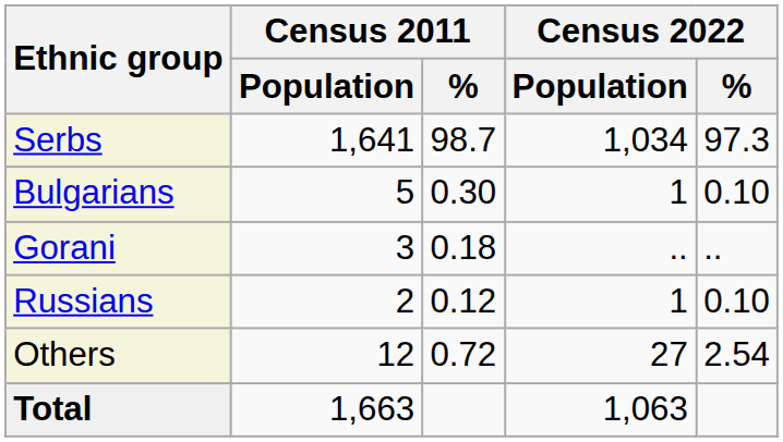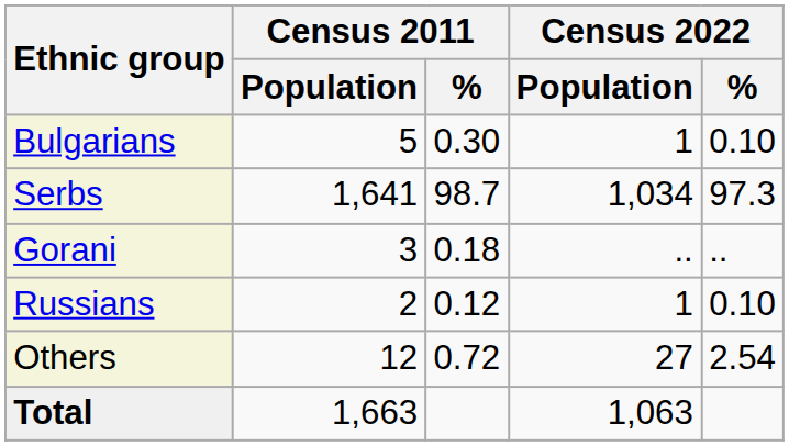rows swapped: Serbs <-> Bulgarians
